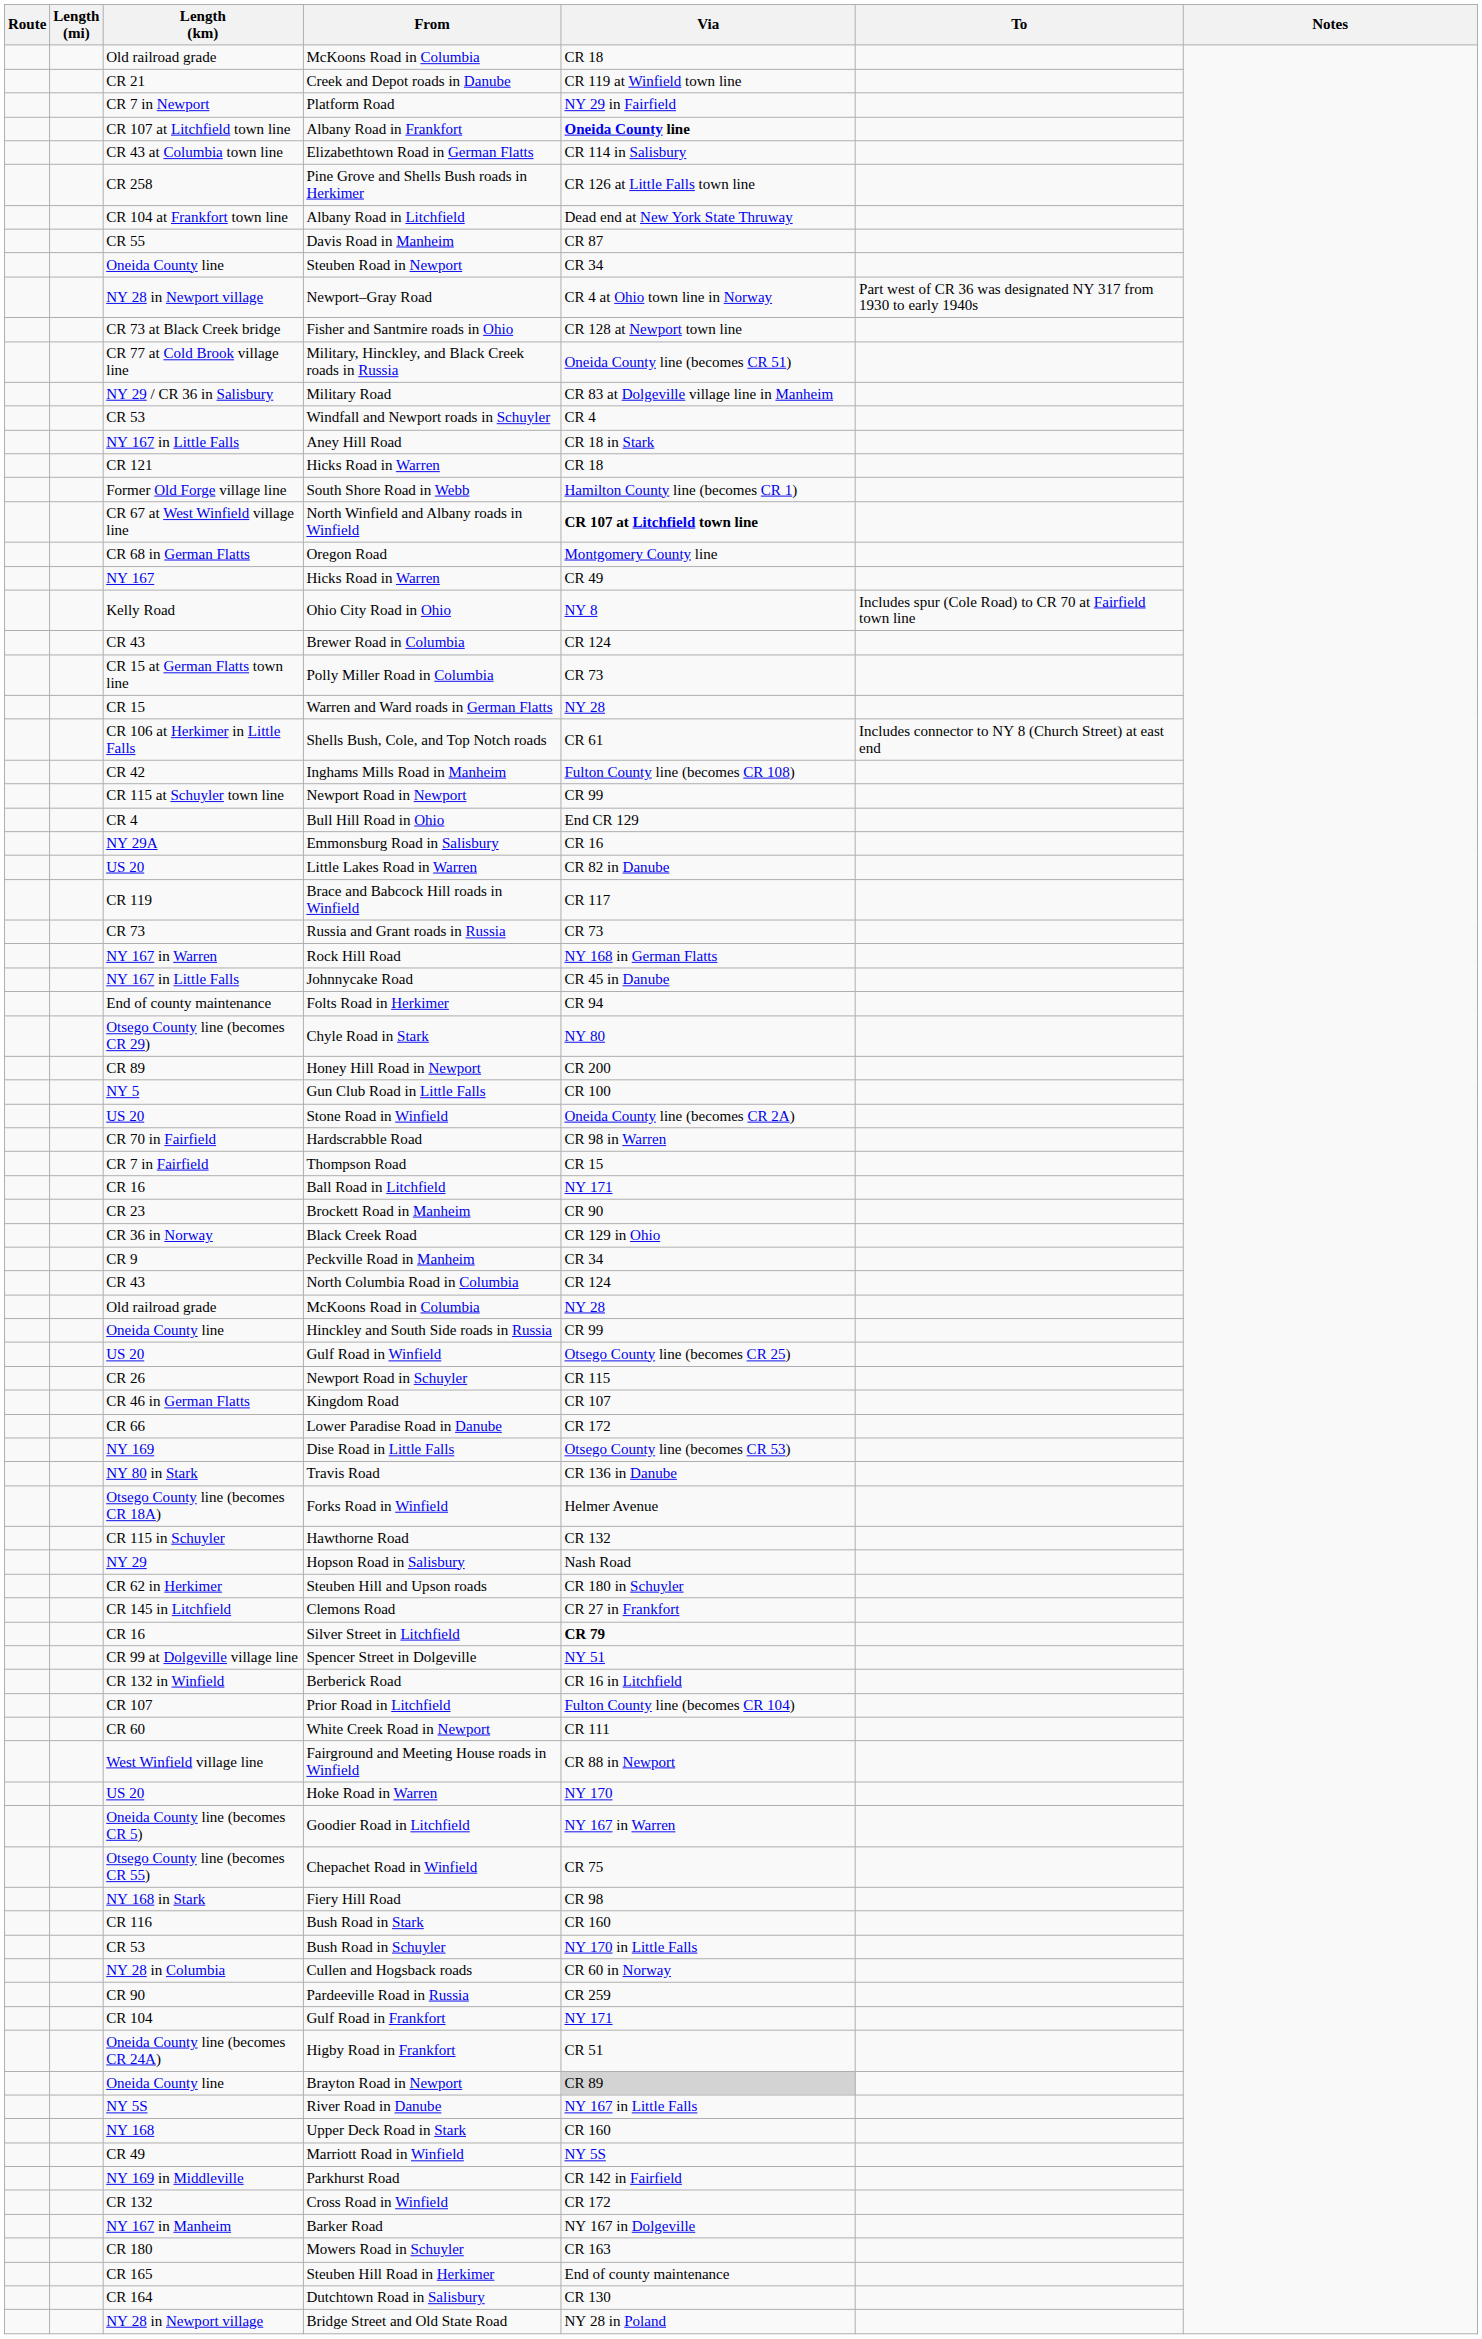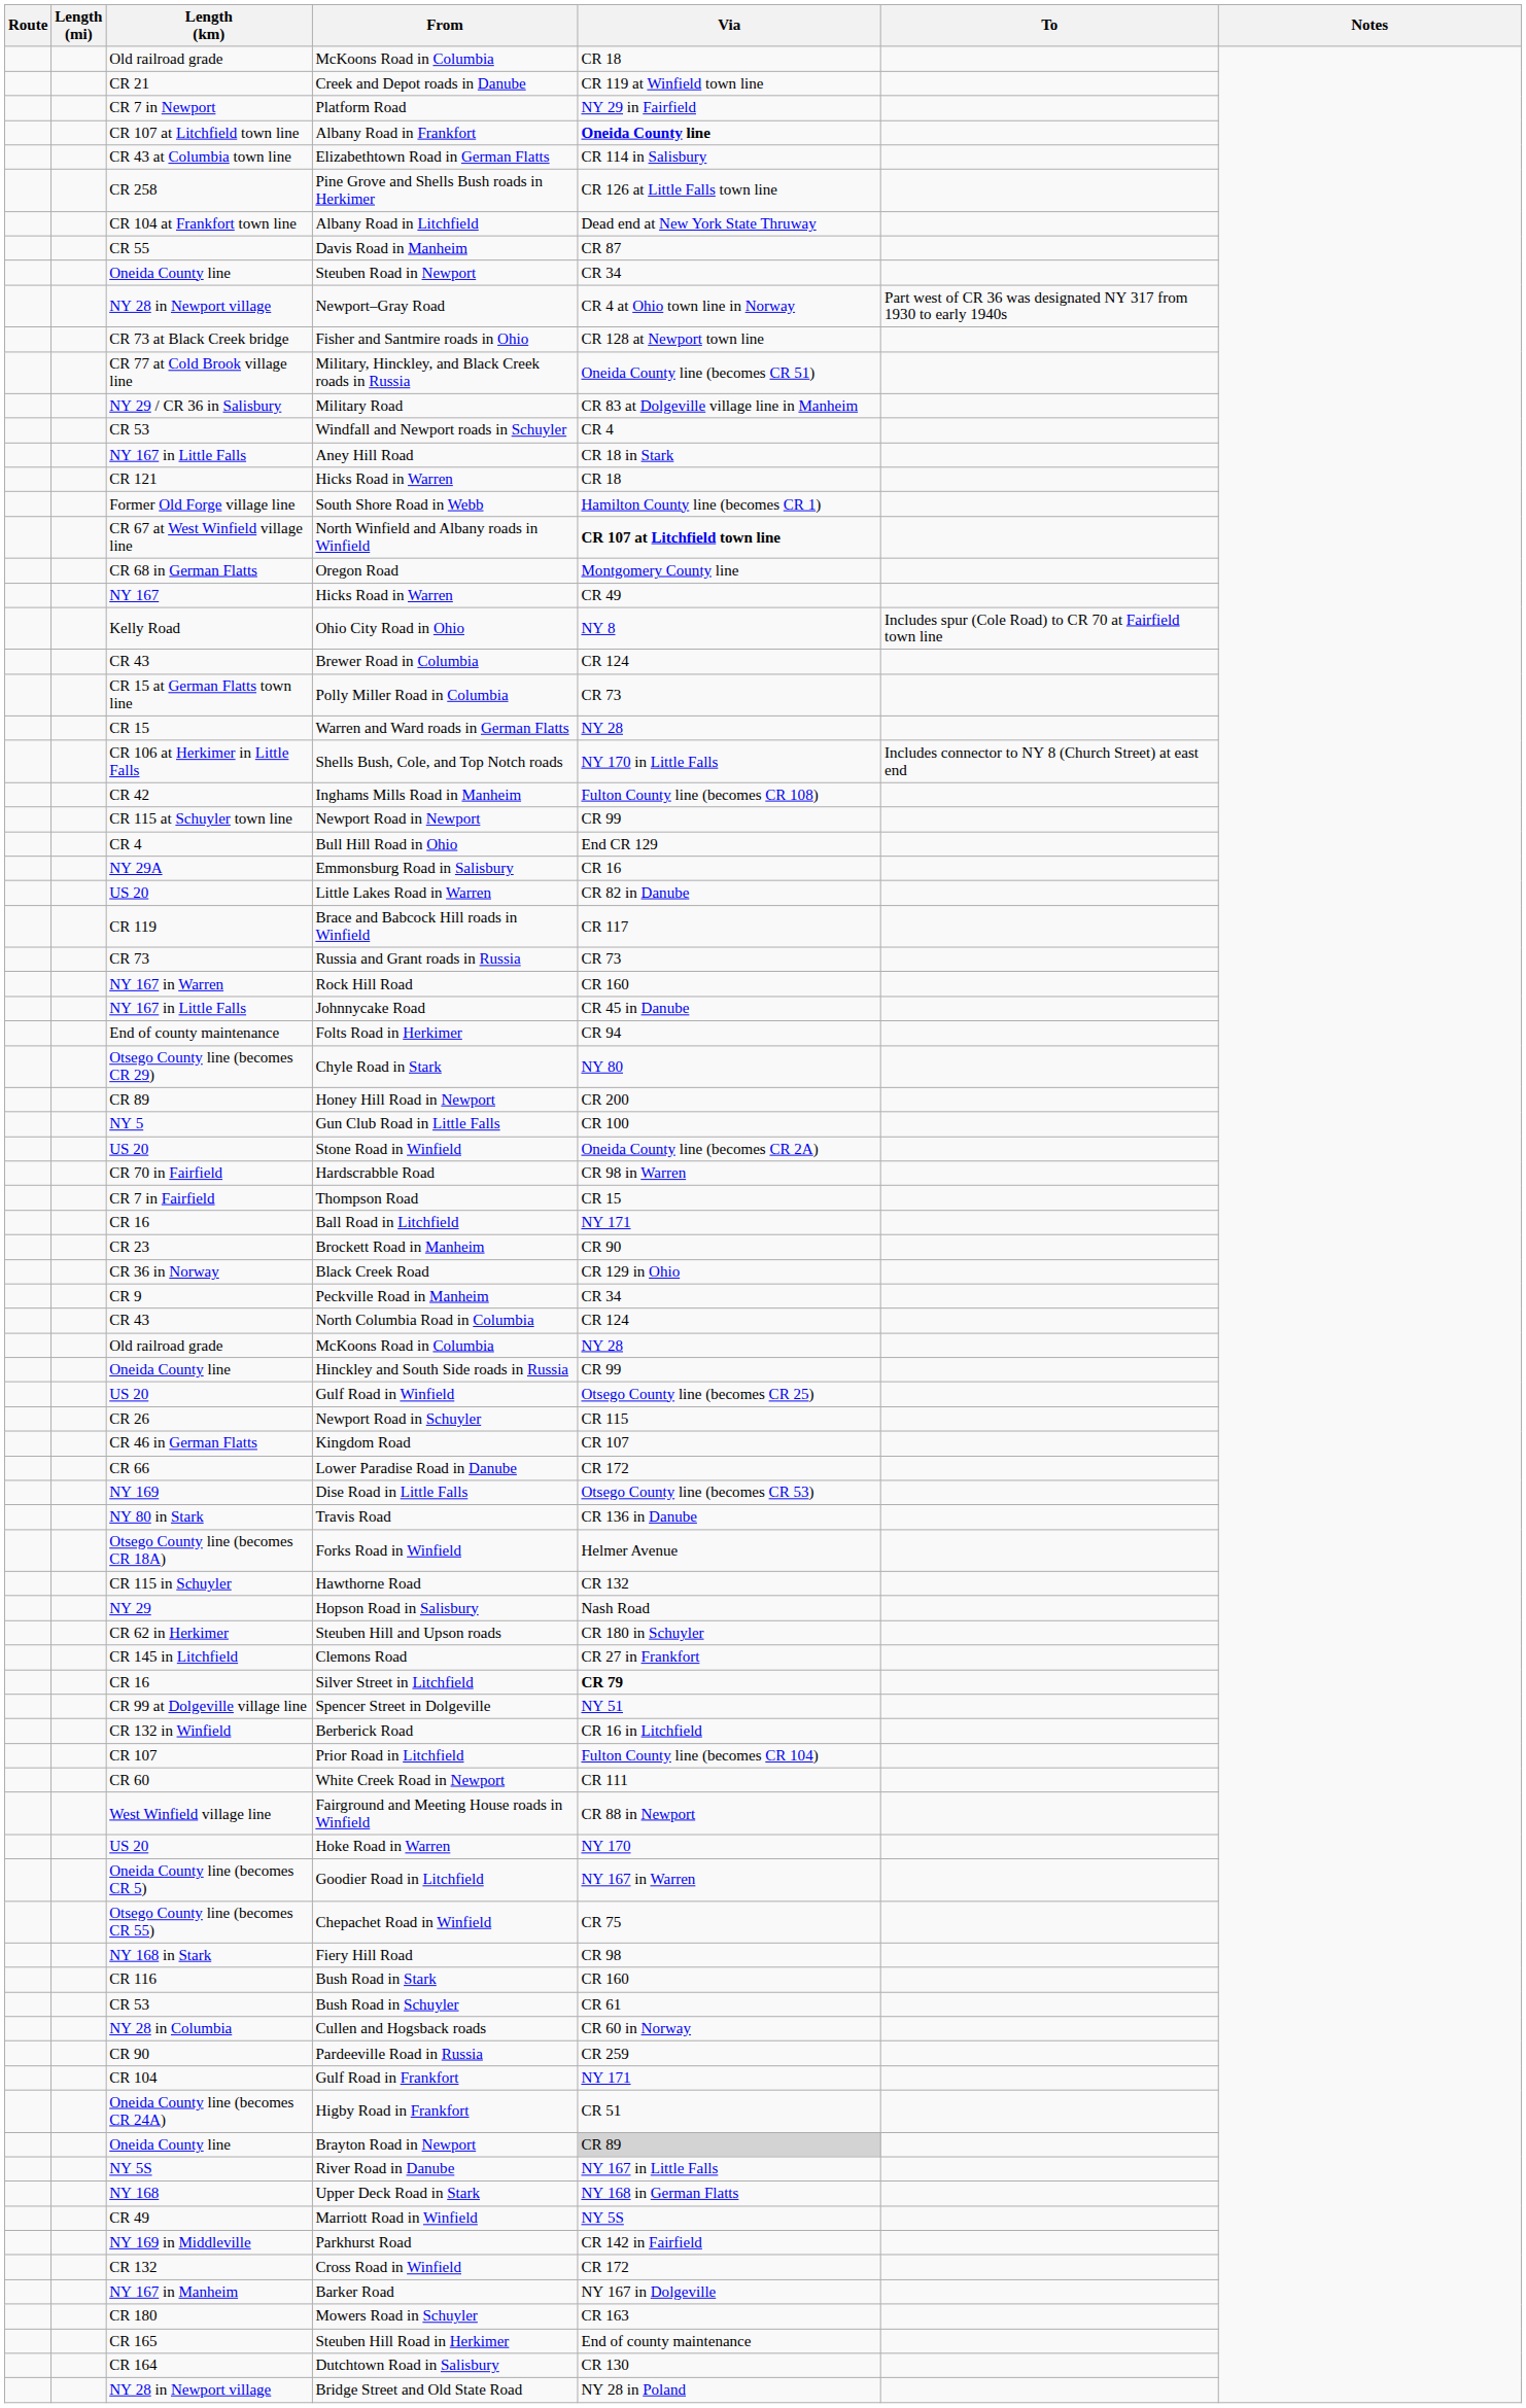Shells Bush, Cole, and Top Notch roads | Via: CR 61 -> NY 170 in Little Falls
Rock Hill Road | Via: NY 168 in German Flatts -> CR 160
Bush Road in Schuyler | Via: NY 170 in Little Falls -> CR 61
Upper Deck Road in Stark | Via: CR 160 -> NY 168 in German Flatts
